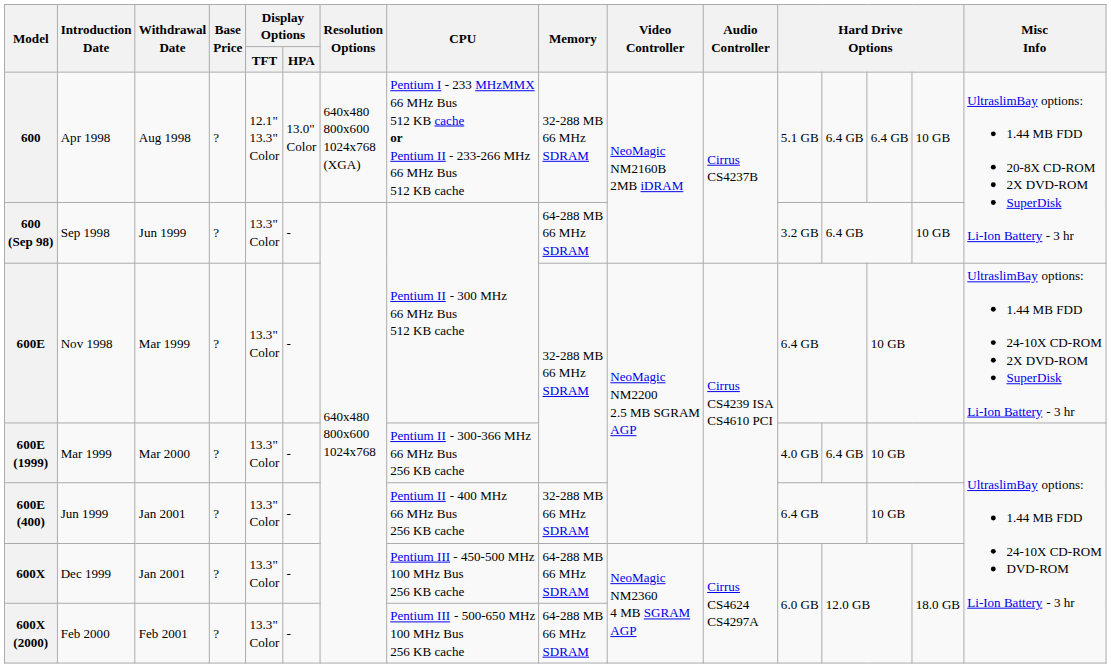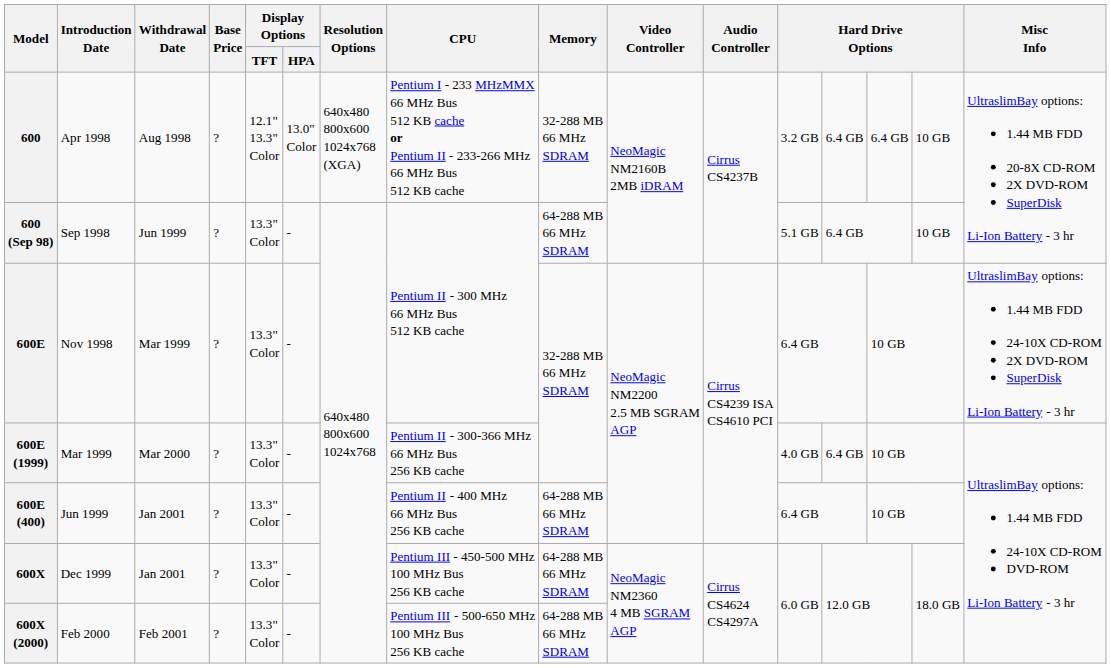600 | column 12: 5.1 GB -> 3.2 GB
600 (Sep 98) | column 12: 3.2 GB -> 5.1 GB
600E (400) | Memory: 32-288 MB 66 MHz SDRAM -> 64-288 MB 66 MHz SDRAM
